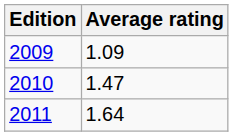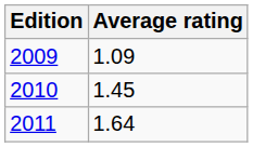2010 | Average rating: 1.47 -> 1.45
